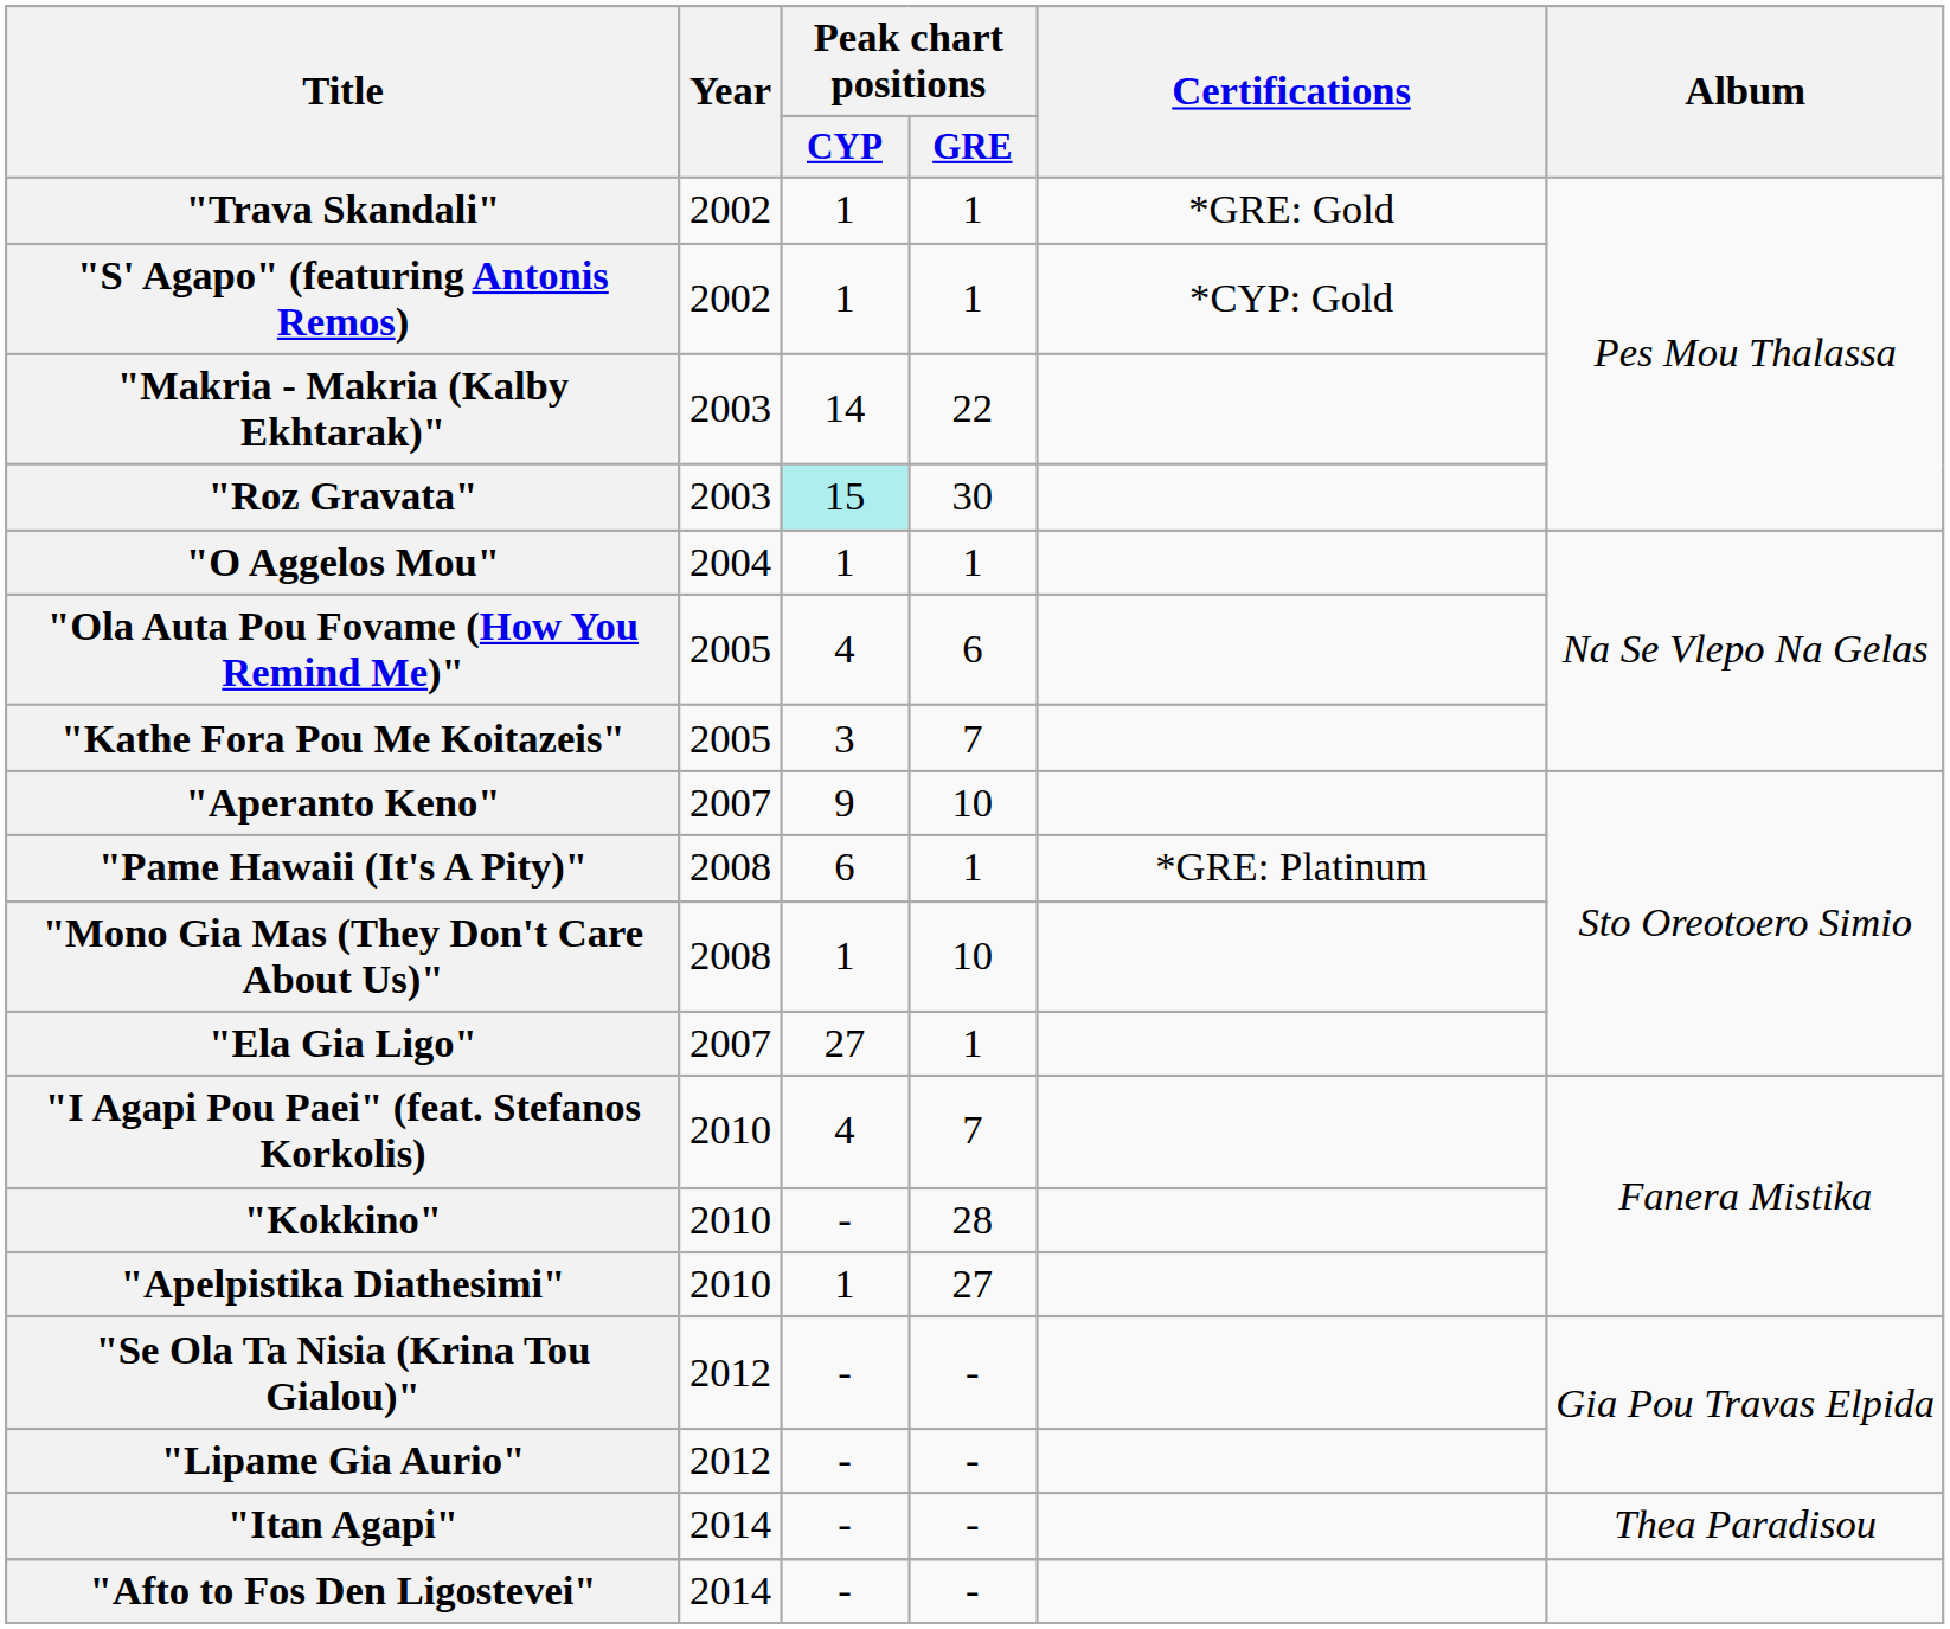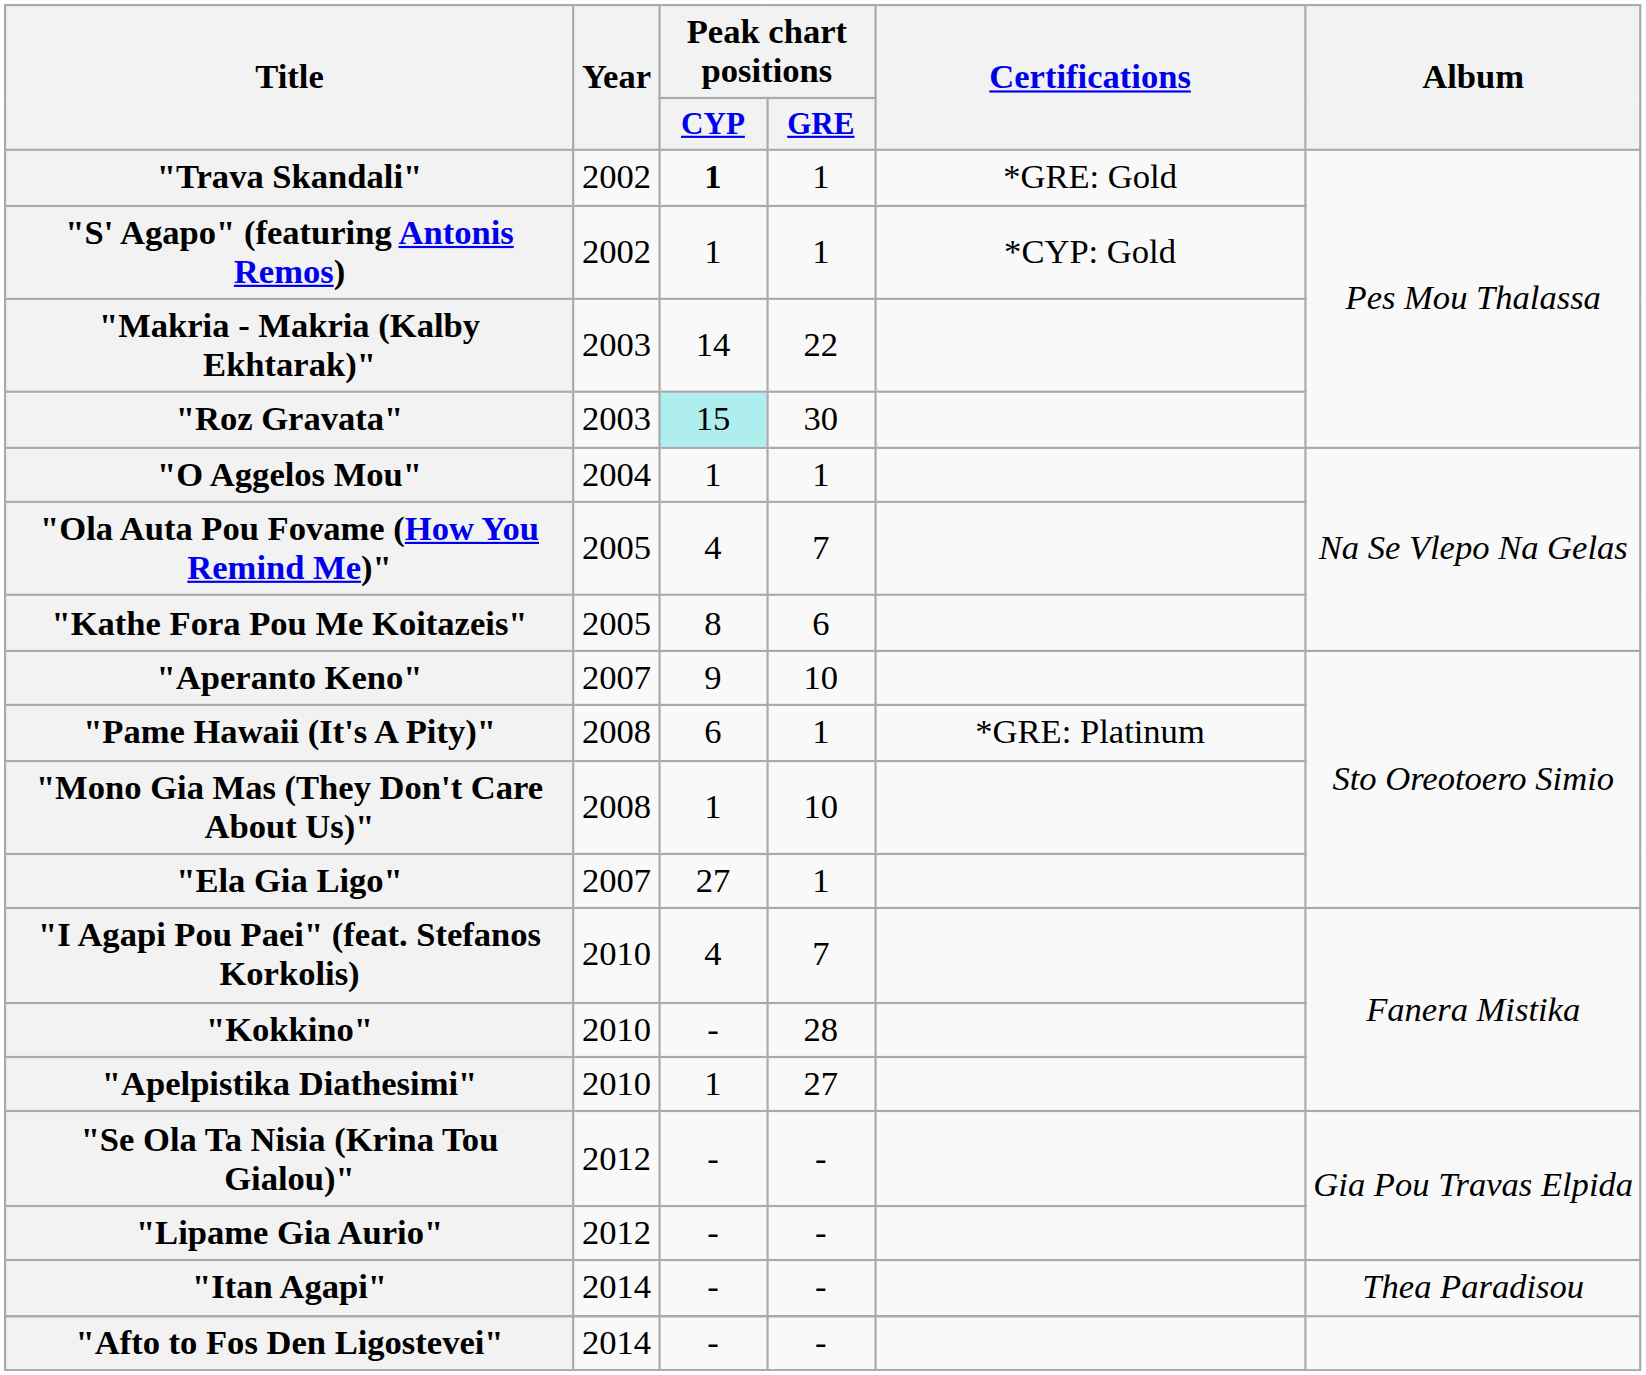"Trava Skandali" | Peak chart positions / CYP: normal -> bold
"Ola Auta Pou Fovame (How You Remind Me)" | Peak chart positions / GRE: 6 -> 7
"Kathe Fora Pou Me Koitazeis" | Peak chart positions / CYP: 3 -> 8
"Kathe Fora Pou Me Koitazeis" | Peak chart positions / GRE: 7 -> 6
